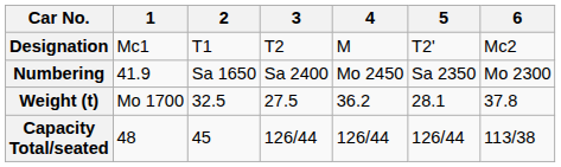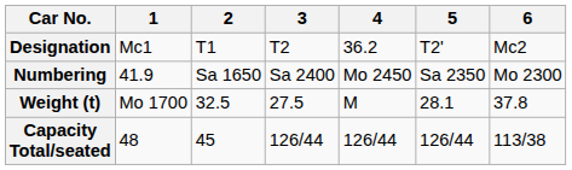Designation | 4: M -> 36.2
Weight (t) | 4: 36.2 -> M
